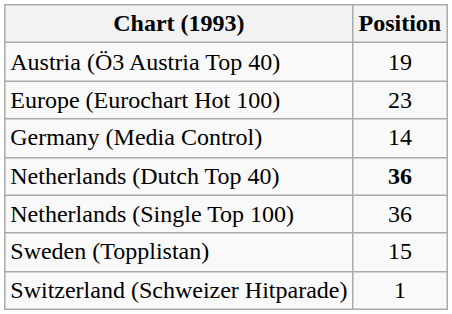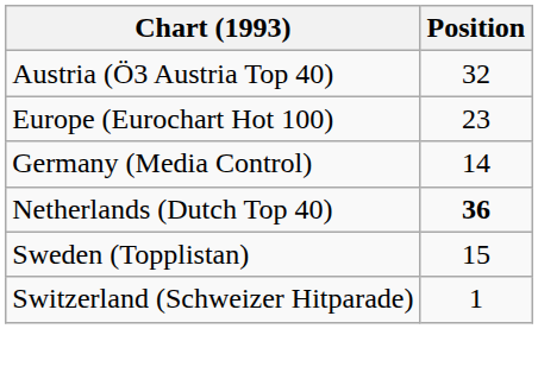Austria (Ö3 Austria Top 40) | Position: 19 -> 32
- row: Netherlands (Single Top 100) | 36
